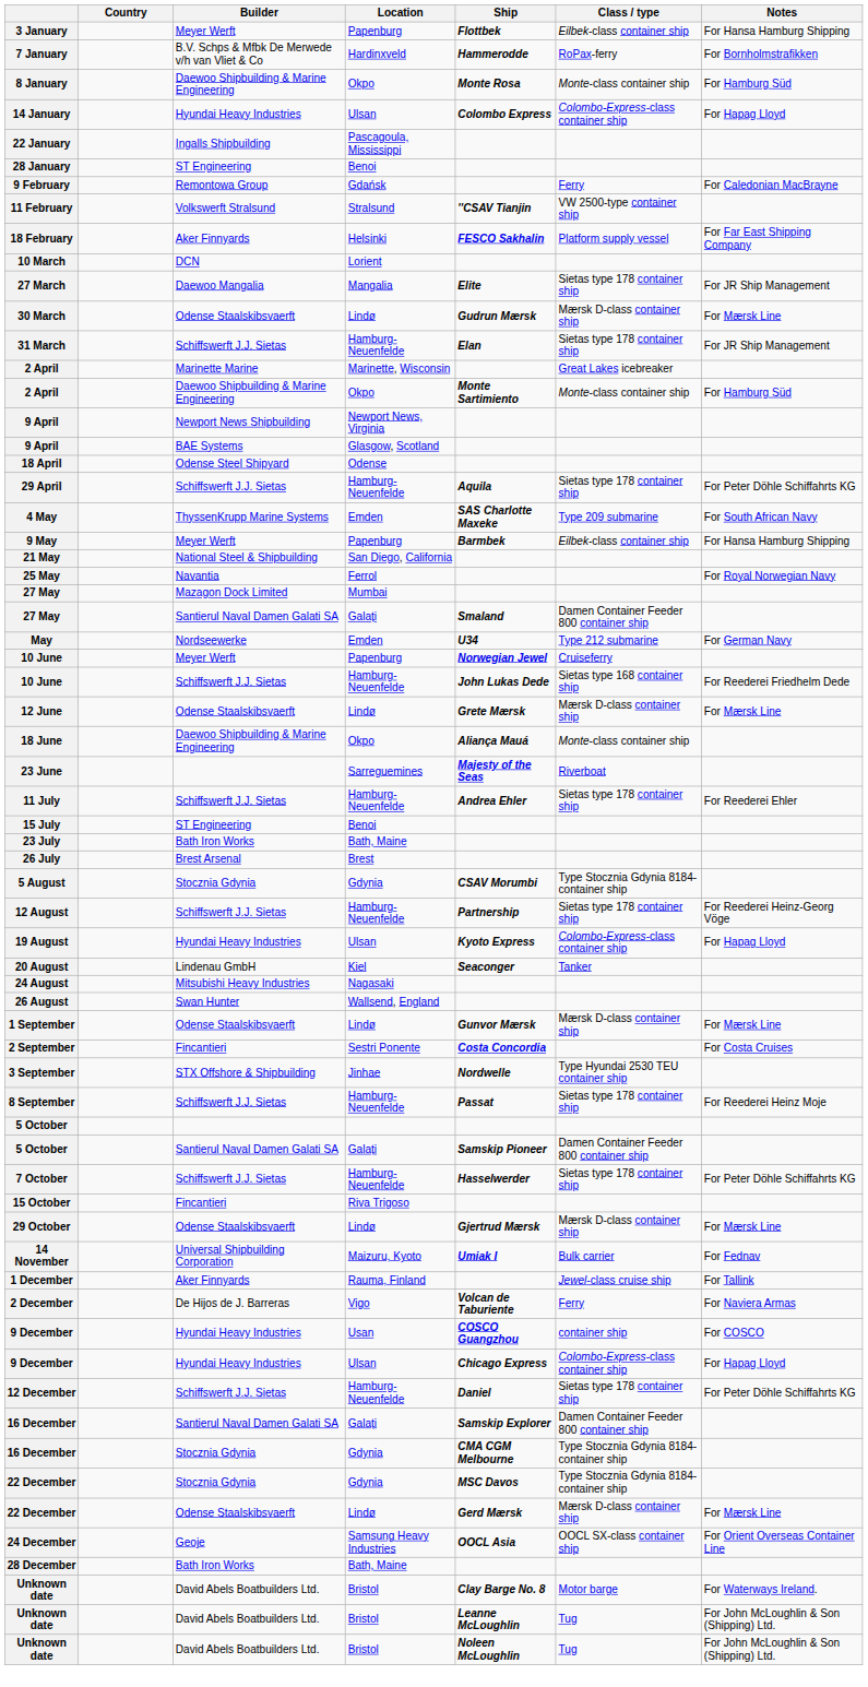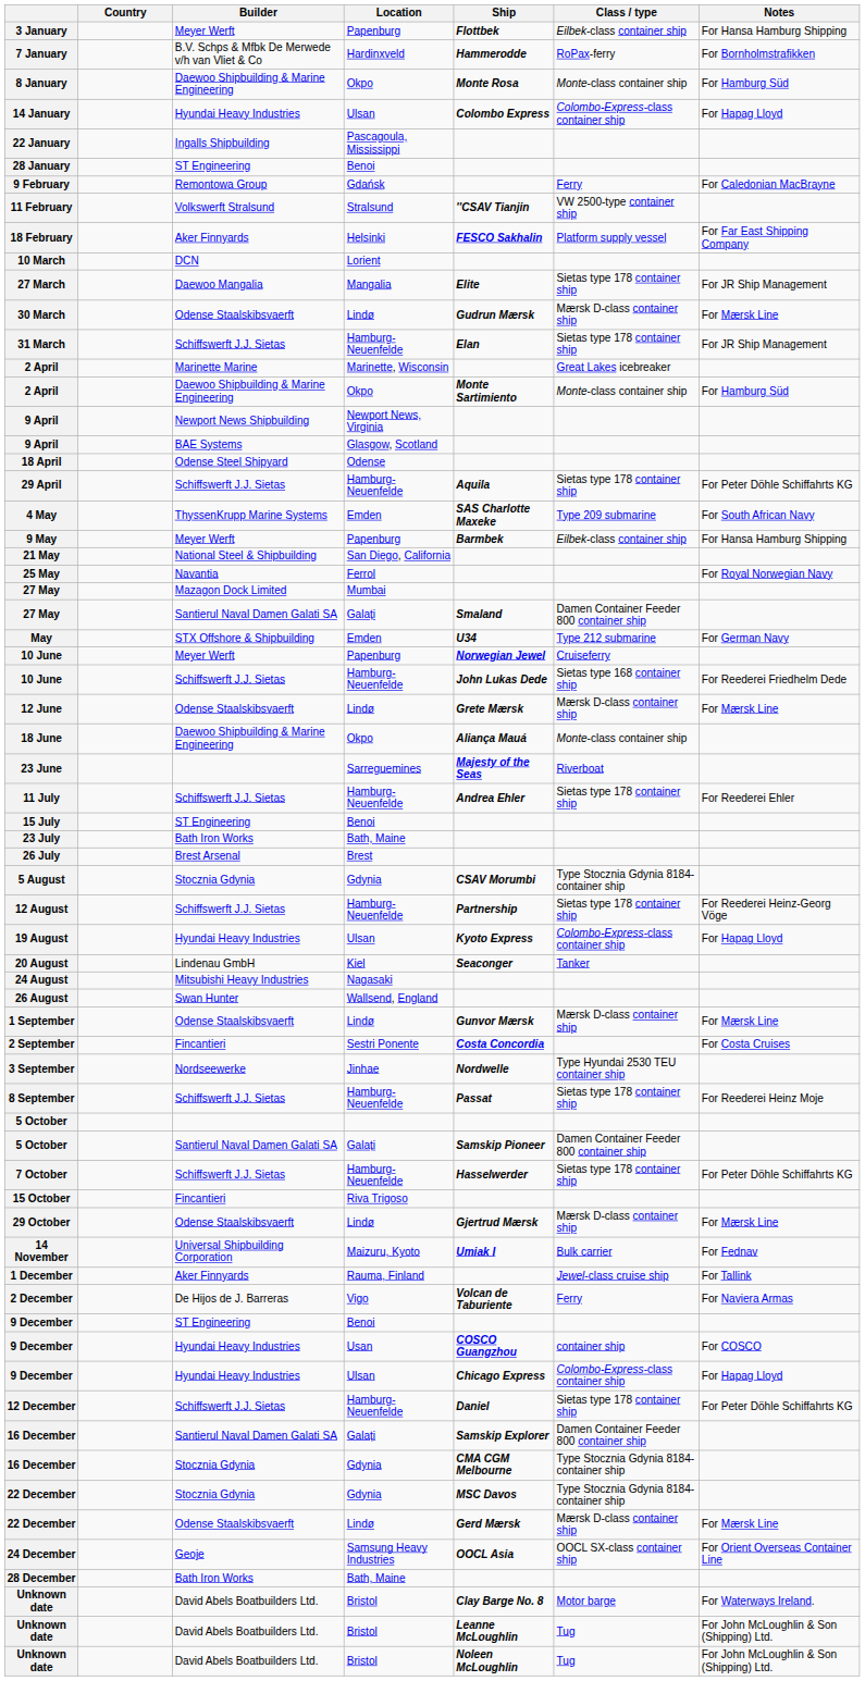May | Builder: Nordseewerke -> STX Offshore & Shipbuilding
3 September | Builder: STX Offshore & Shipbuilding -> Nordseewerke
+ row: 9 December | ST Engineering | Benoi
